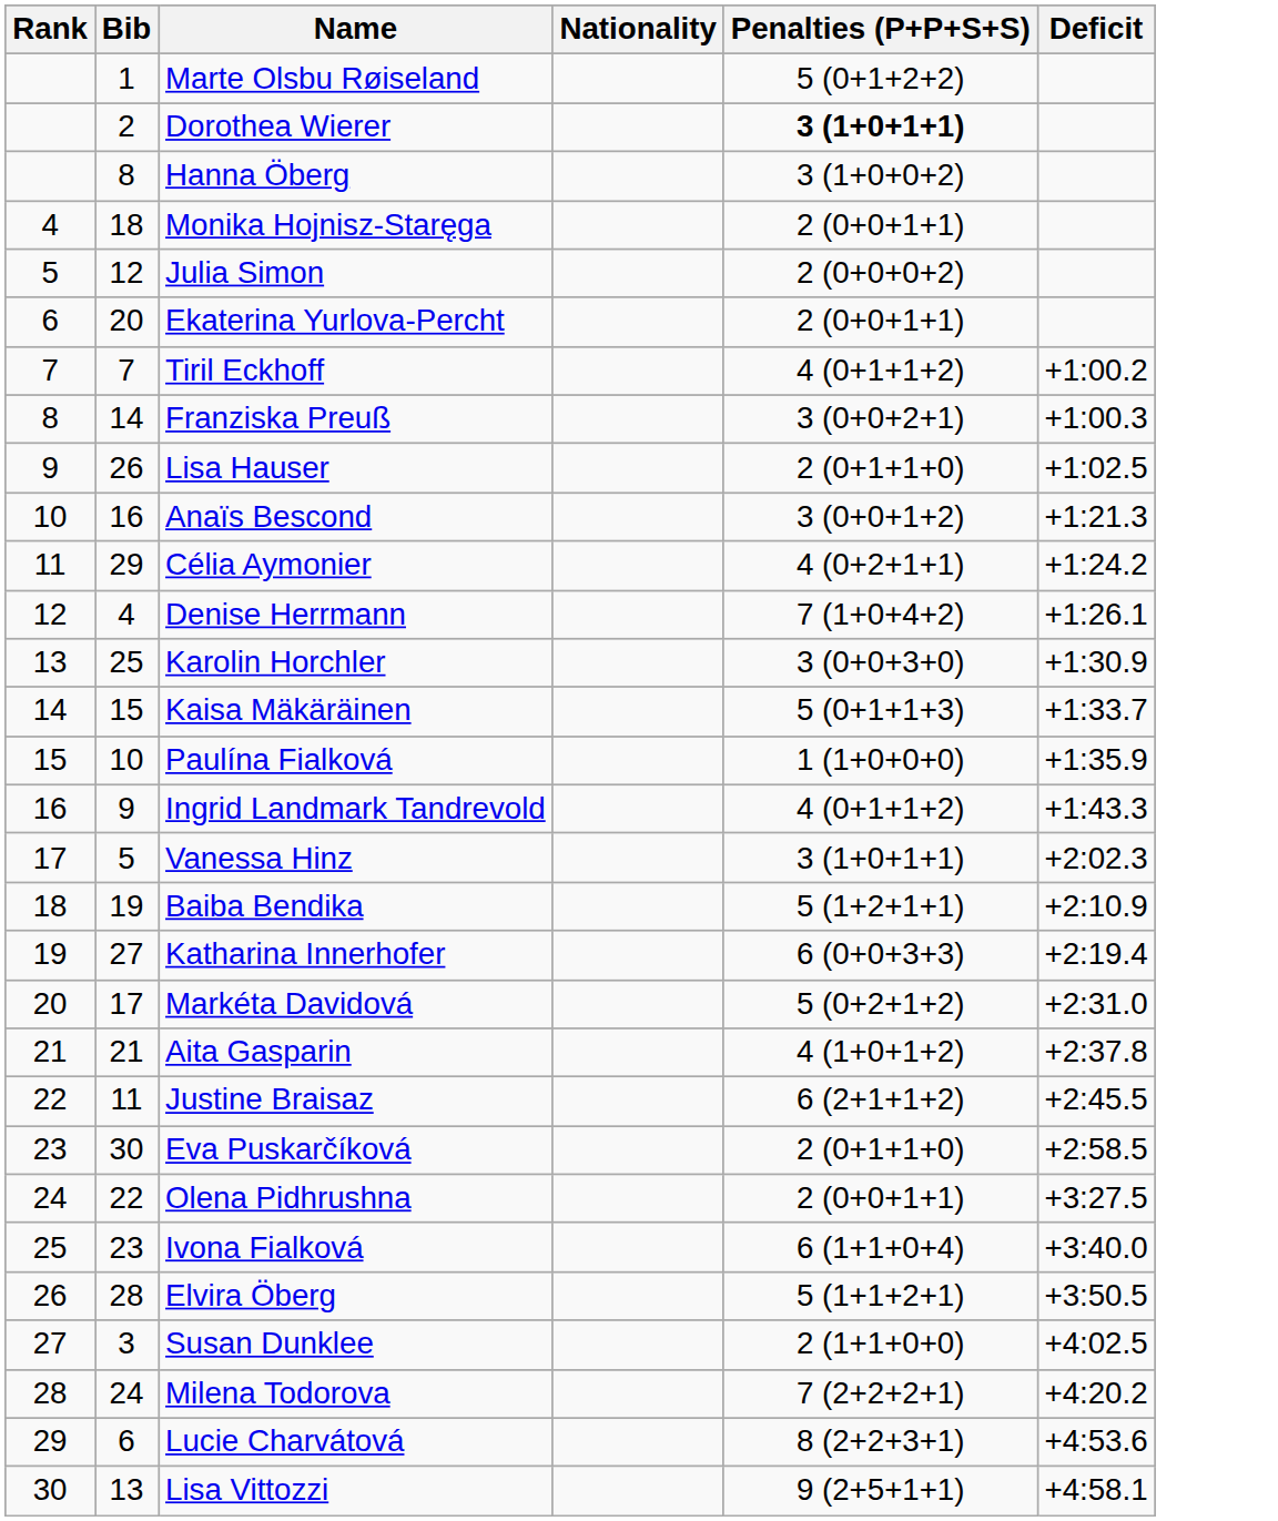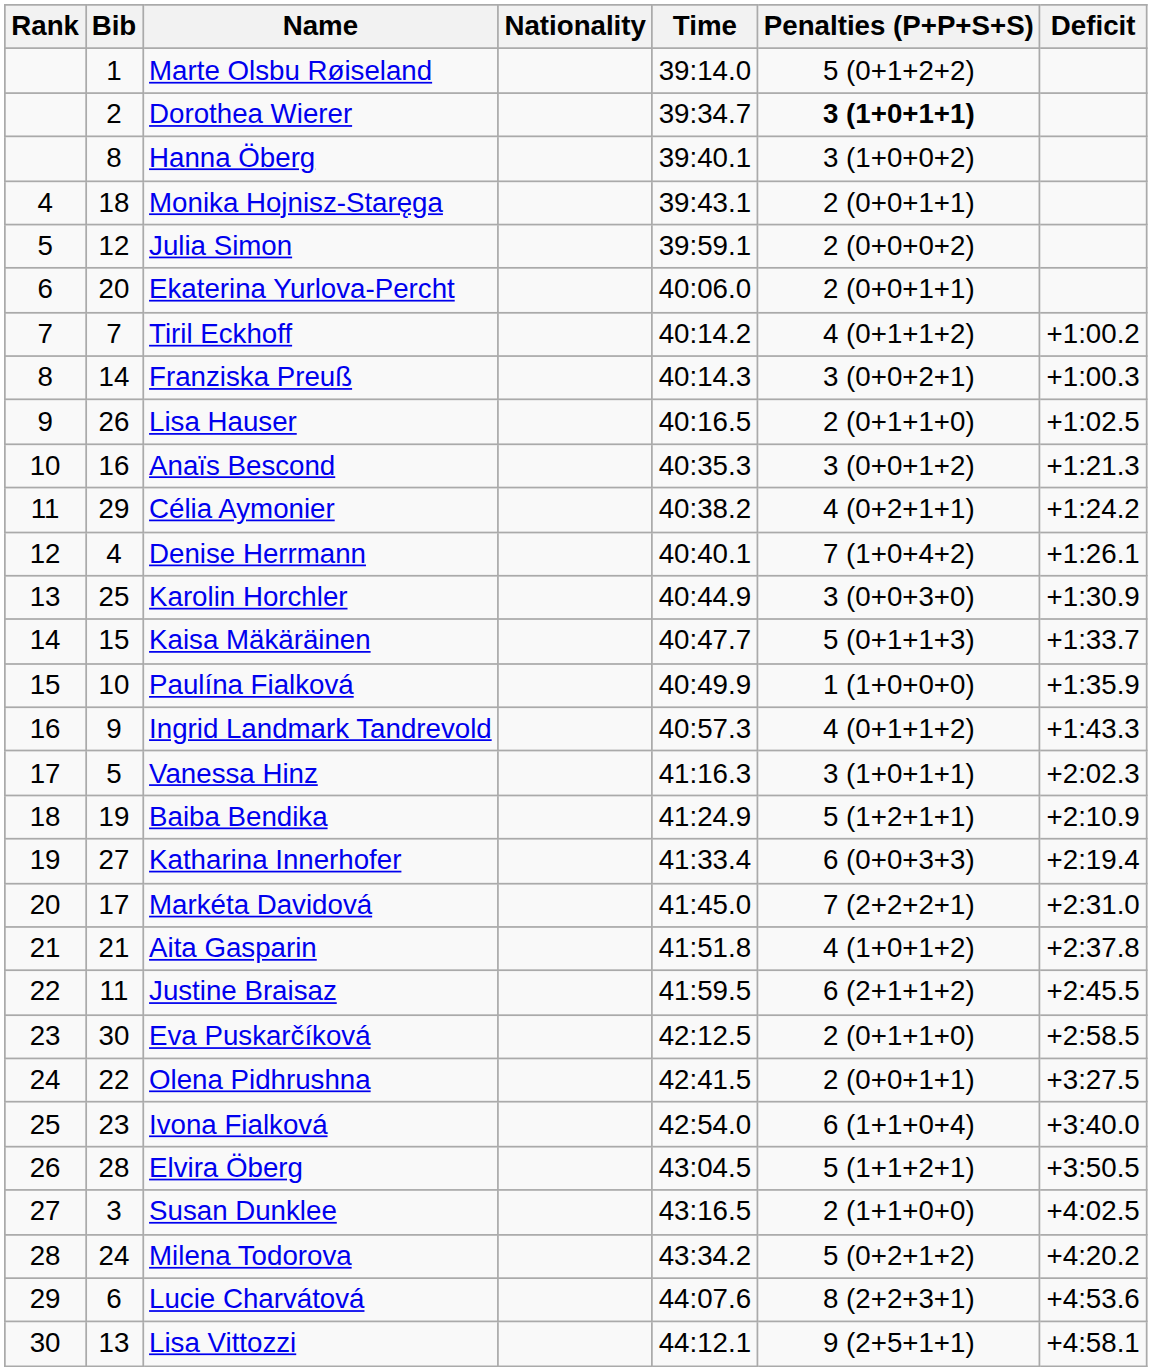+ column: Time | 39:14.0 | 39:34.7 | 39:40.1 | 39:43.1 | 39:59.1 | 40:06.0 | 40:14.2 | 40:14.3 | 40:16.5 | 40:35.3 | 40:38.2 | 40:40.1 | 40:44.9 | 40:47.7 | 40:49.9 | 40:57.3 | 41:16.3 | 41:24.9 | 41:33.4 | 41:45.0 | 41:51.8 | 41:59.5 | 42:12.5 | 42:41.5 | 42:54.0 | 43:04.5 | 43:16.5 | 43:34.2 | 44:07.6 | 44:12.1
Markéta Davidová | Penalties (P+P+S+S): 5 (0+2+1+2) -> 7 (2+2+2+1)
Milena Todorova | Penalties (P+P+S+S): 7 (2+2+2+1) -> 5 (0+2+1+2)
